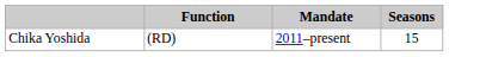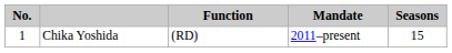+ column: No. | 1
